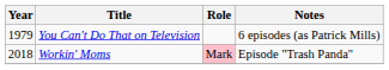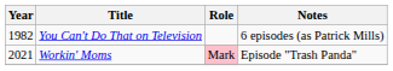You Can't Do That on Television | Year: 1979 -> 1982
Workin' Moms | Year: 2018 -> 2021
